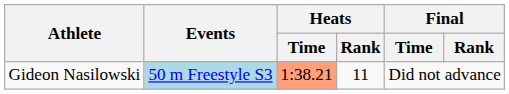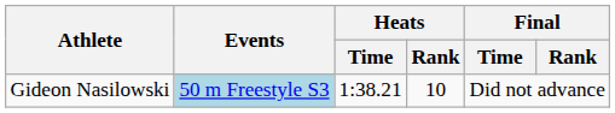Gideon Nasilowski | Heats / Time: lightsalmon background -> no background
Gideon Nasilowski | Heats / Rank: 11 -> 10
